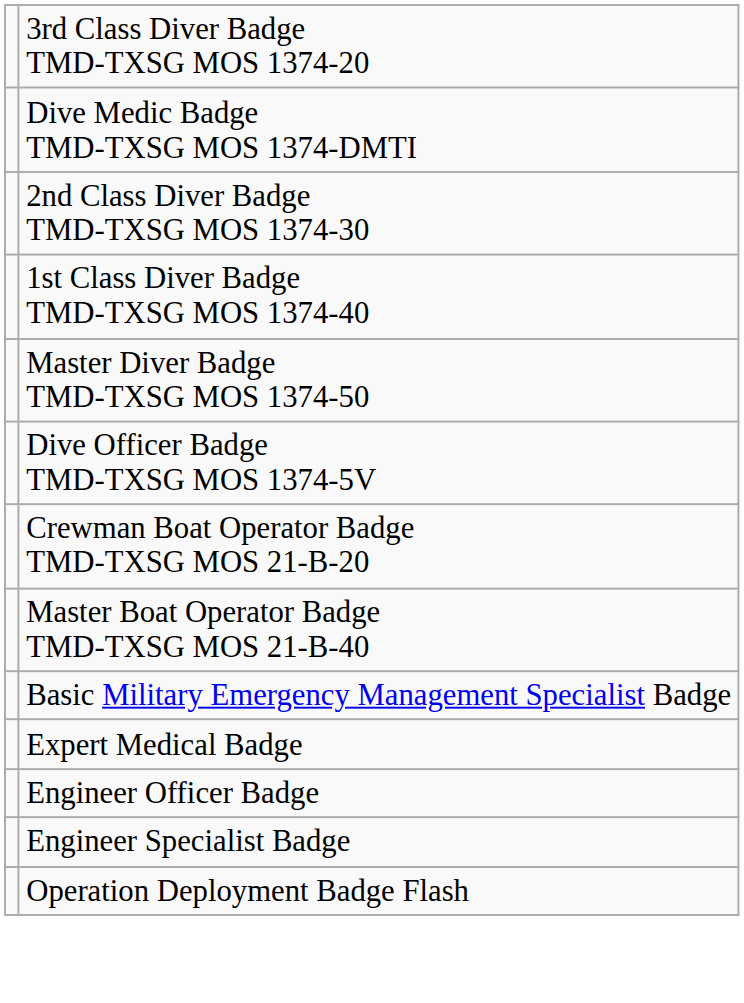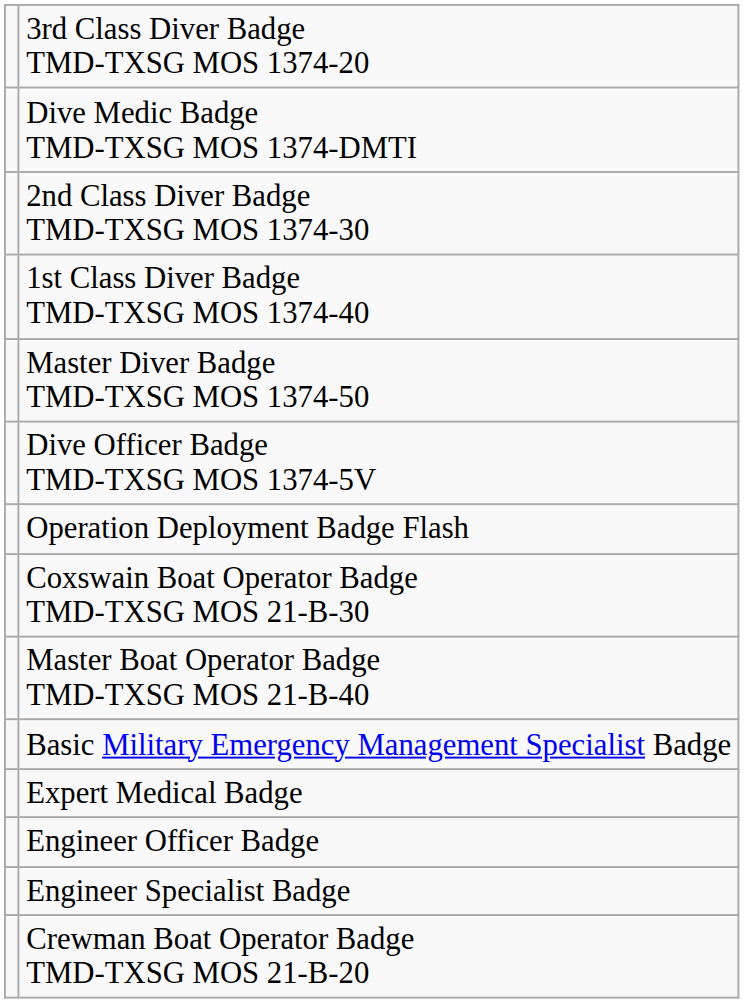rows swapped: Crewman Boat Operator Badge TMD-TXSG MOS 21-B-20 <-> Operation Deployment Badge Flash
+ row: Coxswain Boat Operator Badge TMD-TXSG MOS 21-B-30
